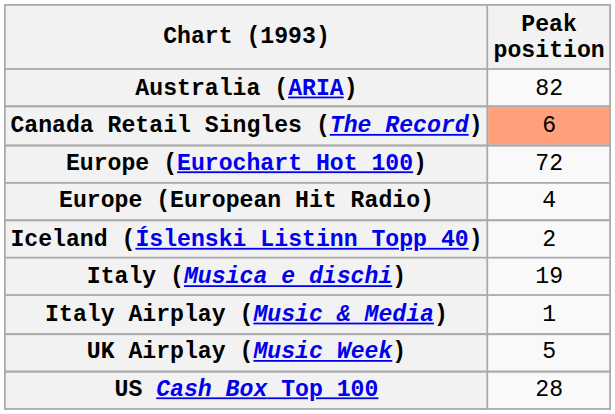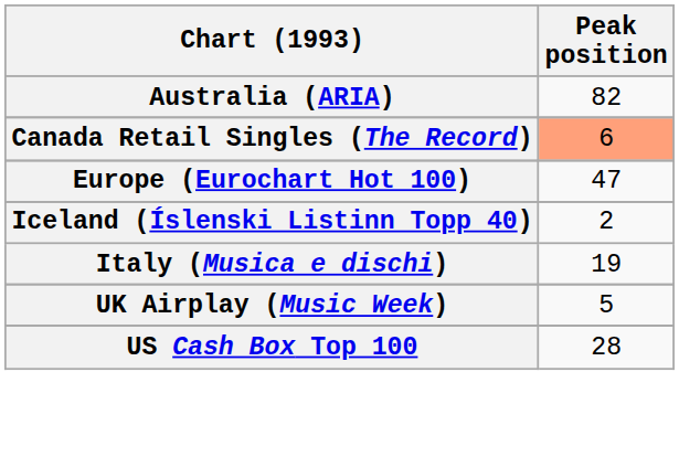Europe (Eurochart Hot 100) | Peak position: 72 -> 47
- row: Europe (European Hit Radio) | 4
- row: Italy Airplay (Music & Media) | 1
